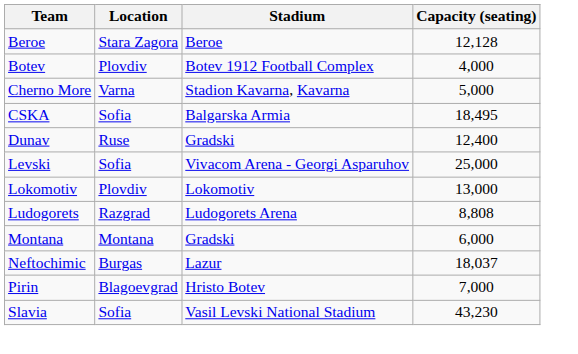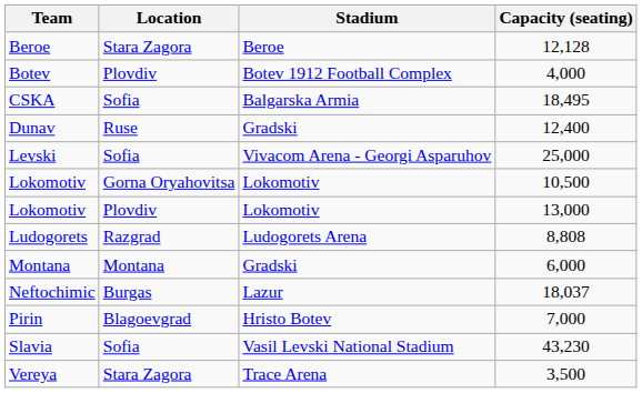- row: Cherno More | Varna | Stadion Kavarna, Kavarna | 5,000
+ row: Lokomotiv | Gorna Oryahovitsa | Lokomotiv | 10,500
+ row: Vereya | Stara Zagora | Trace Arena | 3,500
